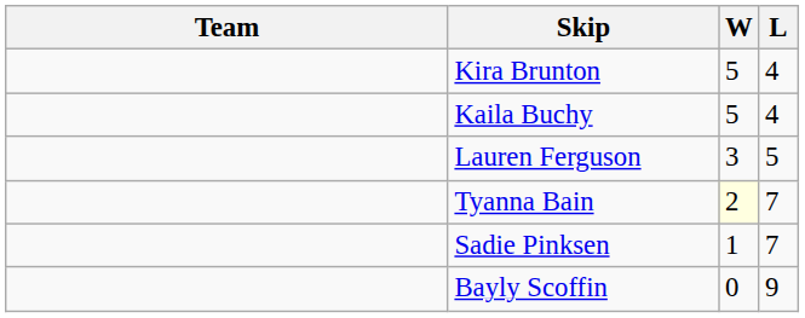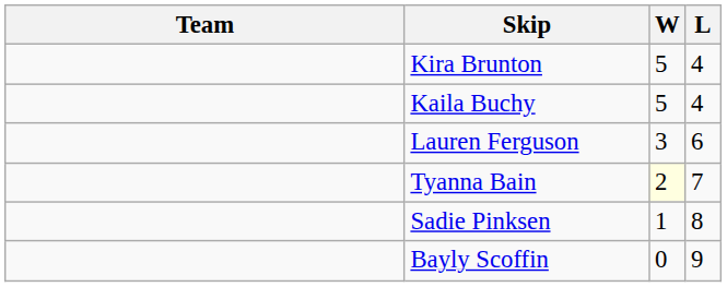Lauren Ferguson | L: 5 -> 6
Sadie Pinksen | L: 7 -> 8
